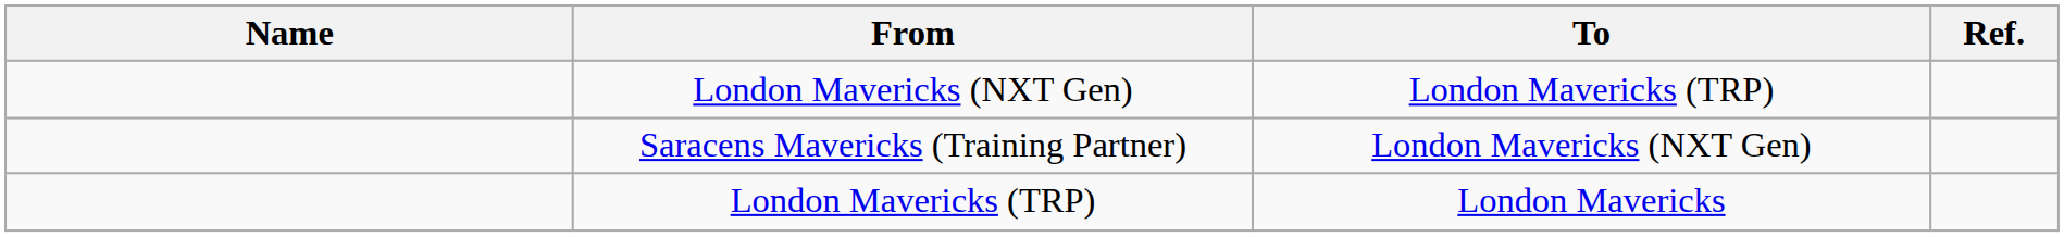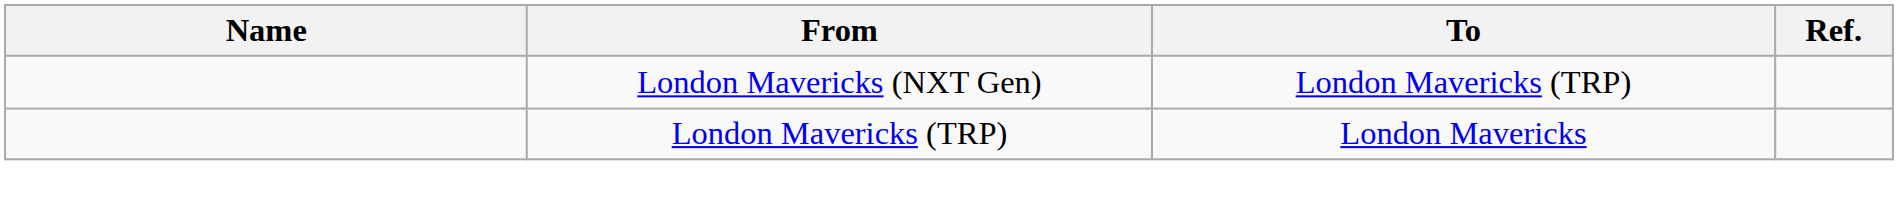- row: Saracens Mavericks (Training Partner) | London Mavericks (NXT Gen)
